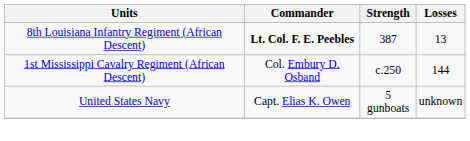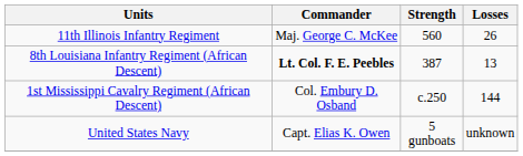+ row: 11th Illinois Infantry Regiment | Maj. George C. McKee | 560 | 26
